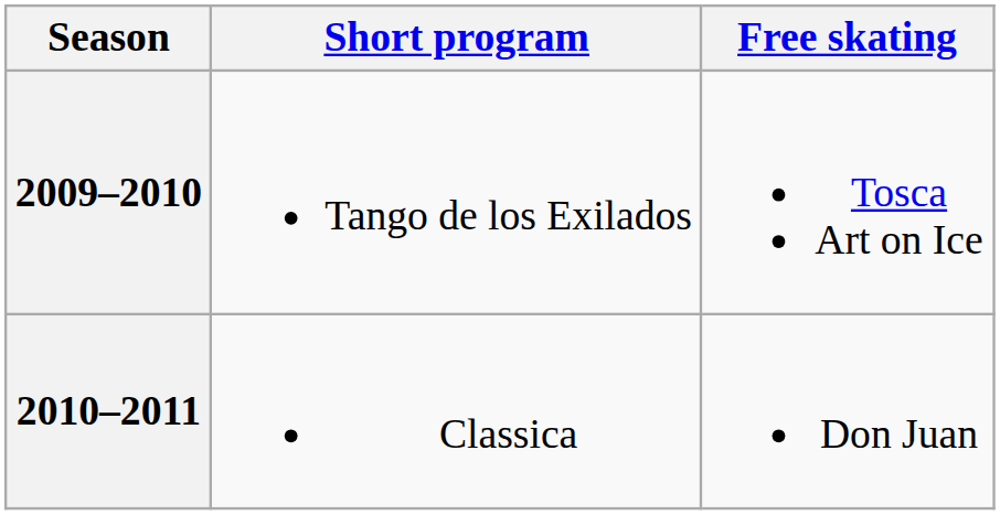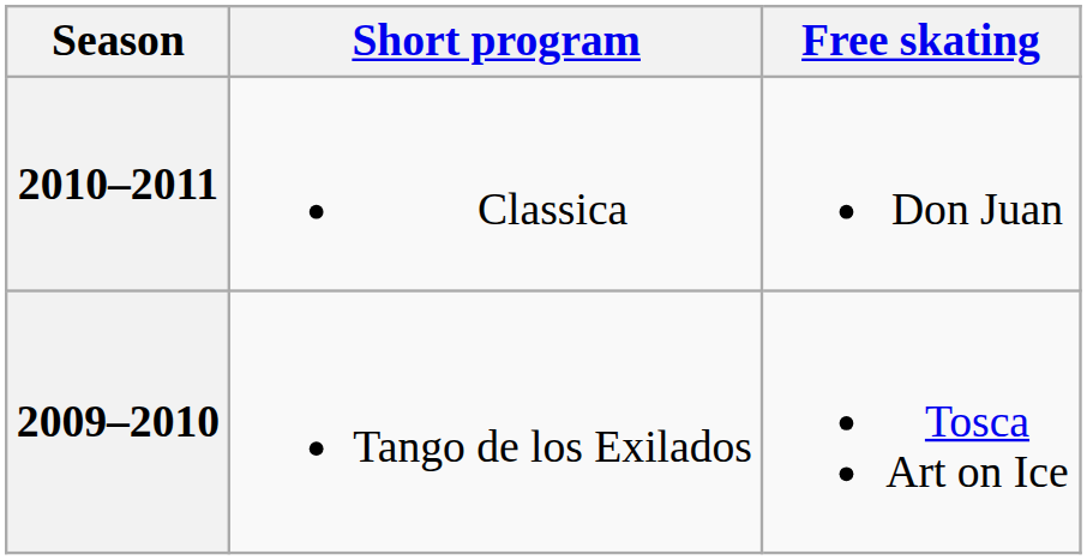rows swapped: 2010–2011 <-> 2009–2010
